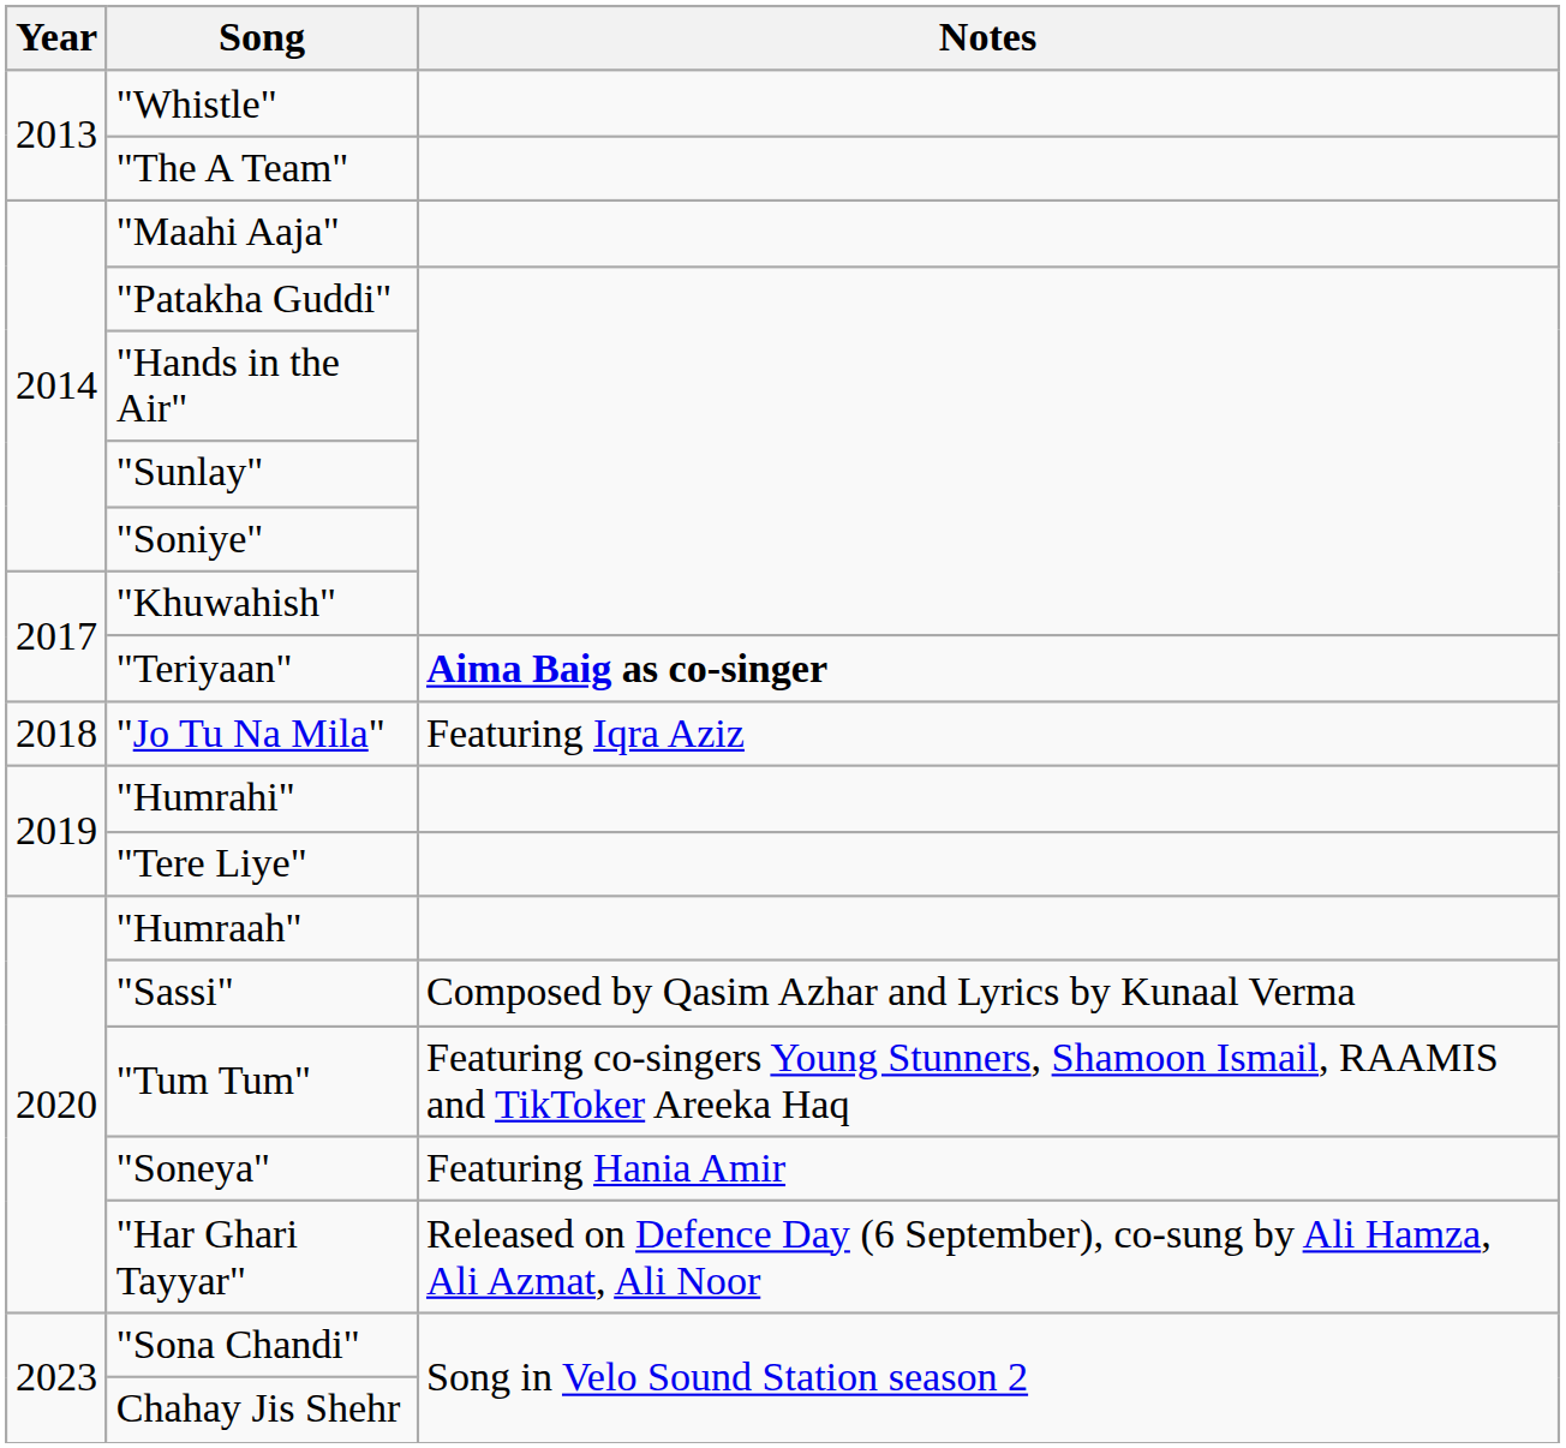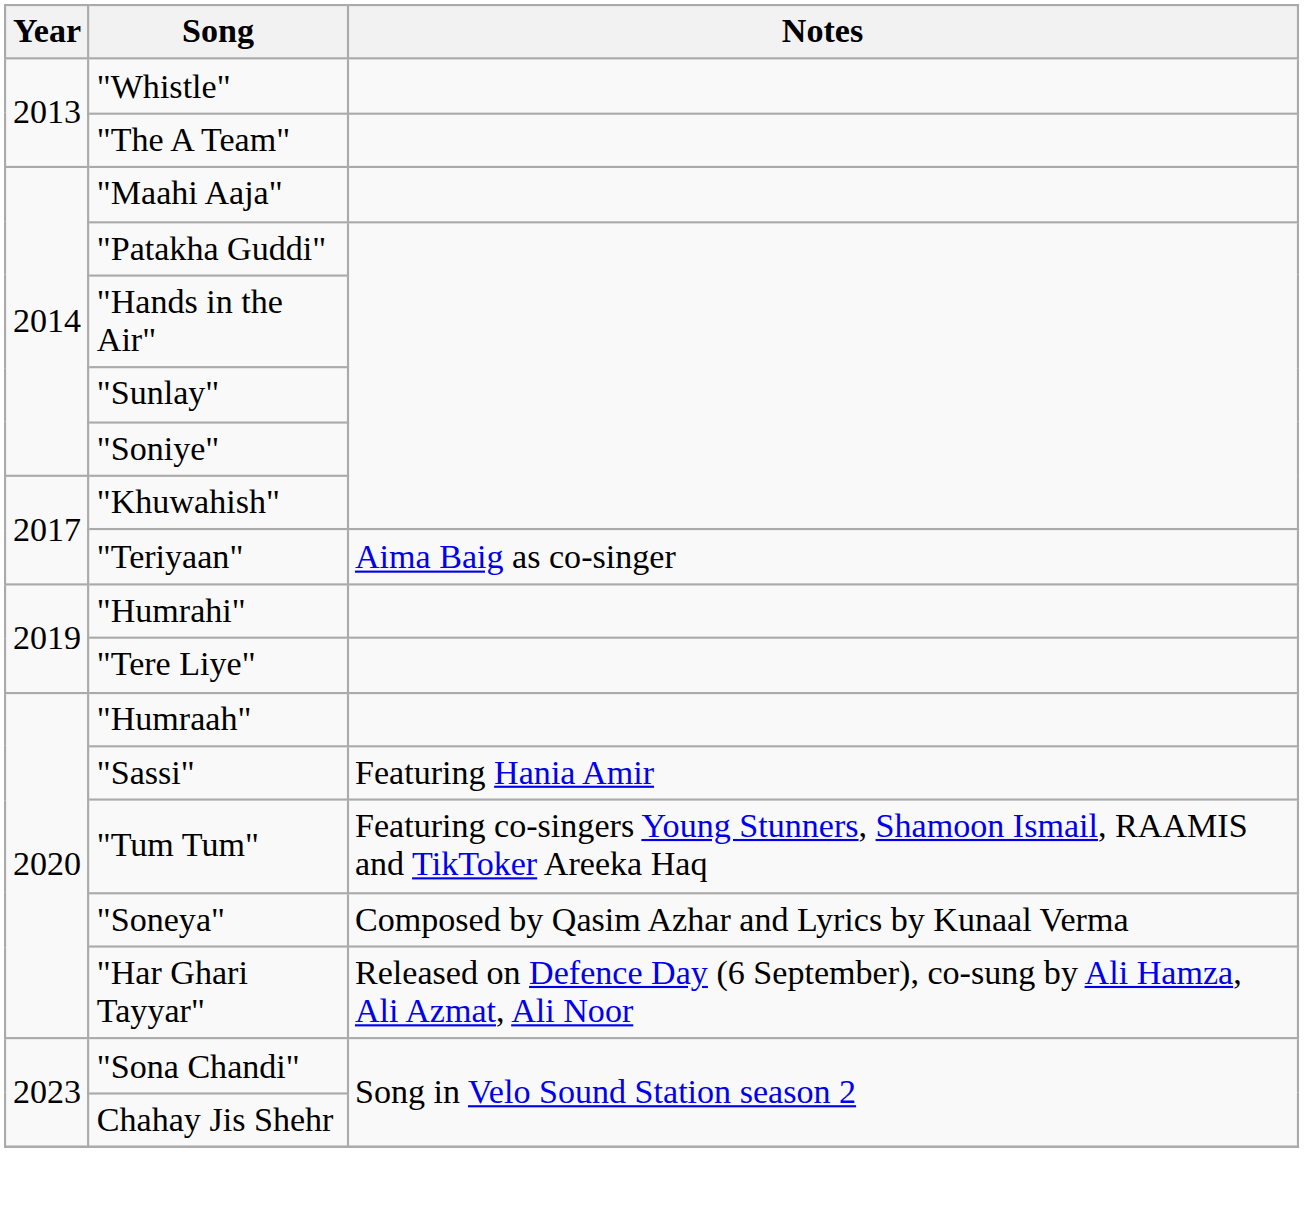"Teriyaan" | Notes: bold -> normal
- row: 2018 | "Jo Tu Na Mila" | Featuring Iqra Aziz
"Sassi" | Notes: Composed by Qasim Azhar and Lyrics by Kunaal Verma -> Featuring Hania Amir
"Soneya" | Notes: Featuring Hania Amir -> Composed by Qasim Azhar and Lyrics by Kunaal Verma
